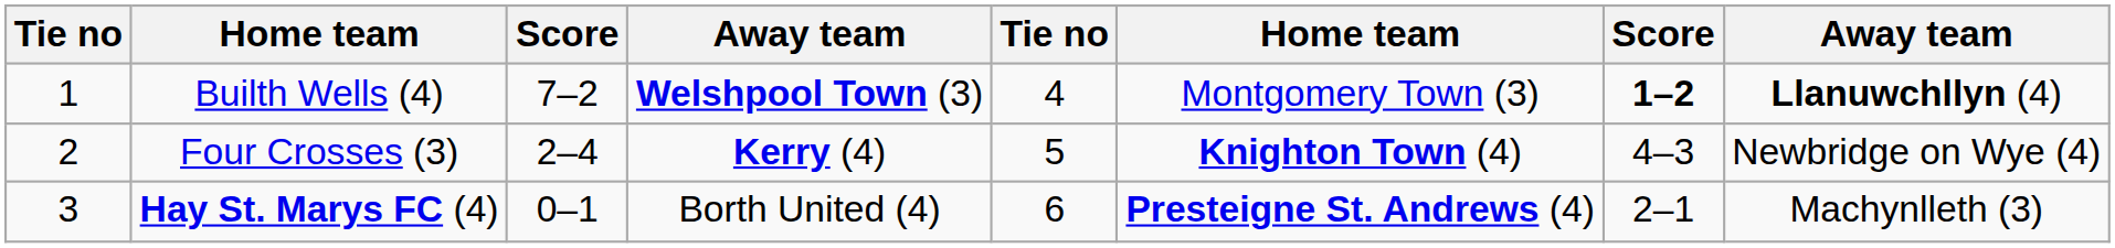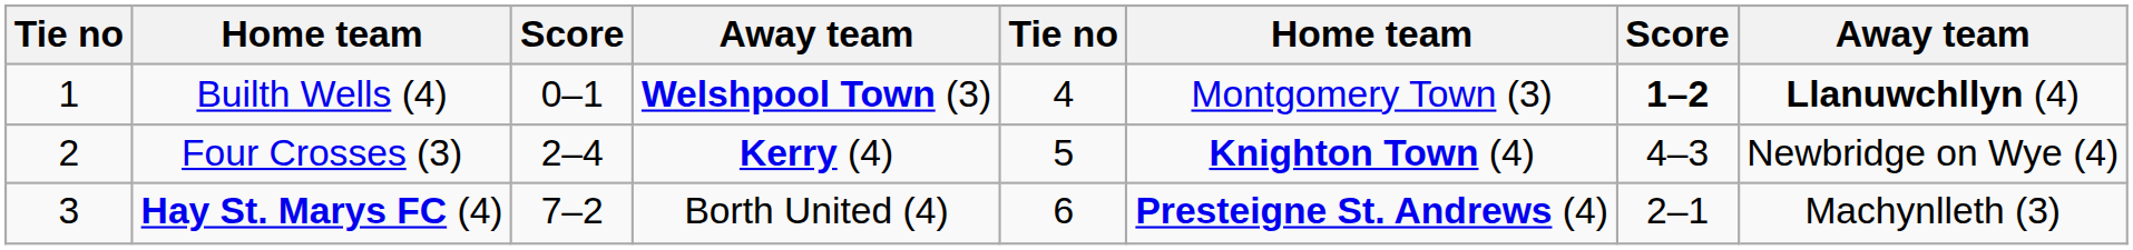Builth Wells (4) | column 3: 7–2 -> 0–1
Hay St. Marys FC (4) | column 3: 0–1 -> 7–2
